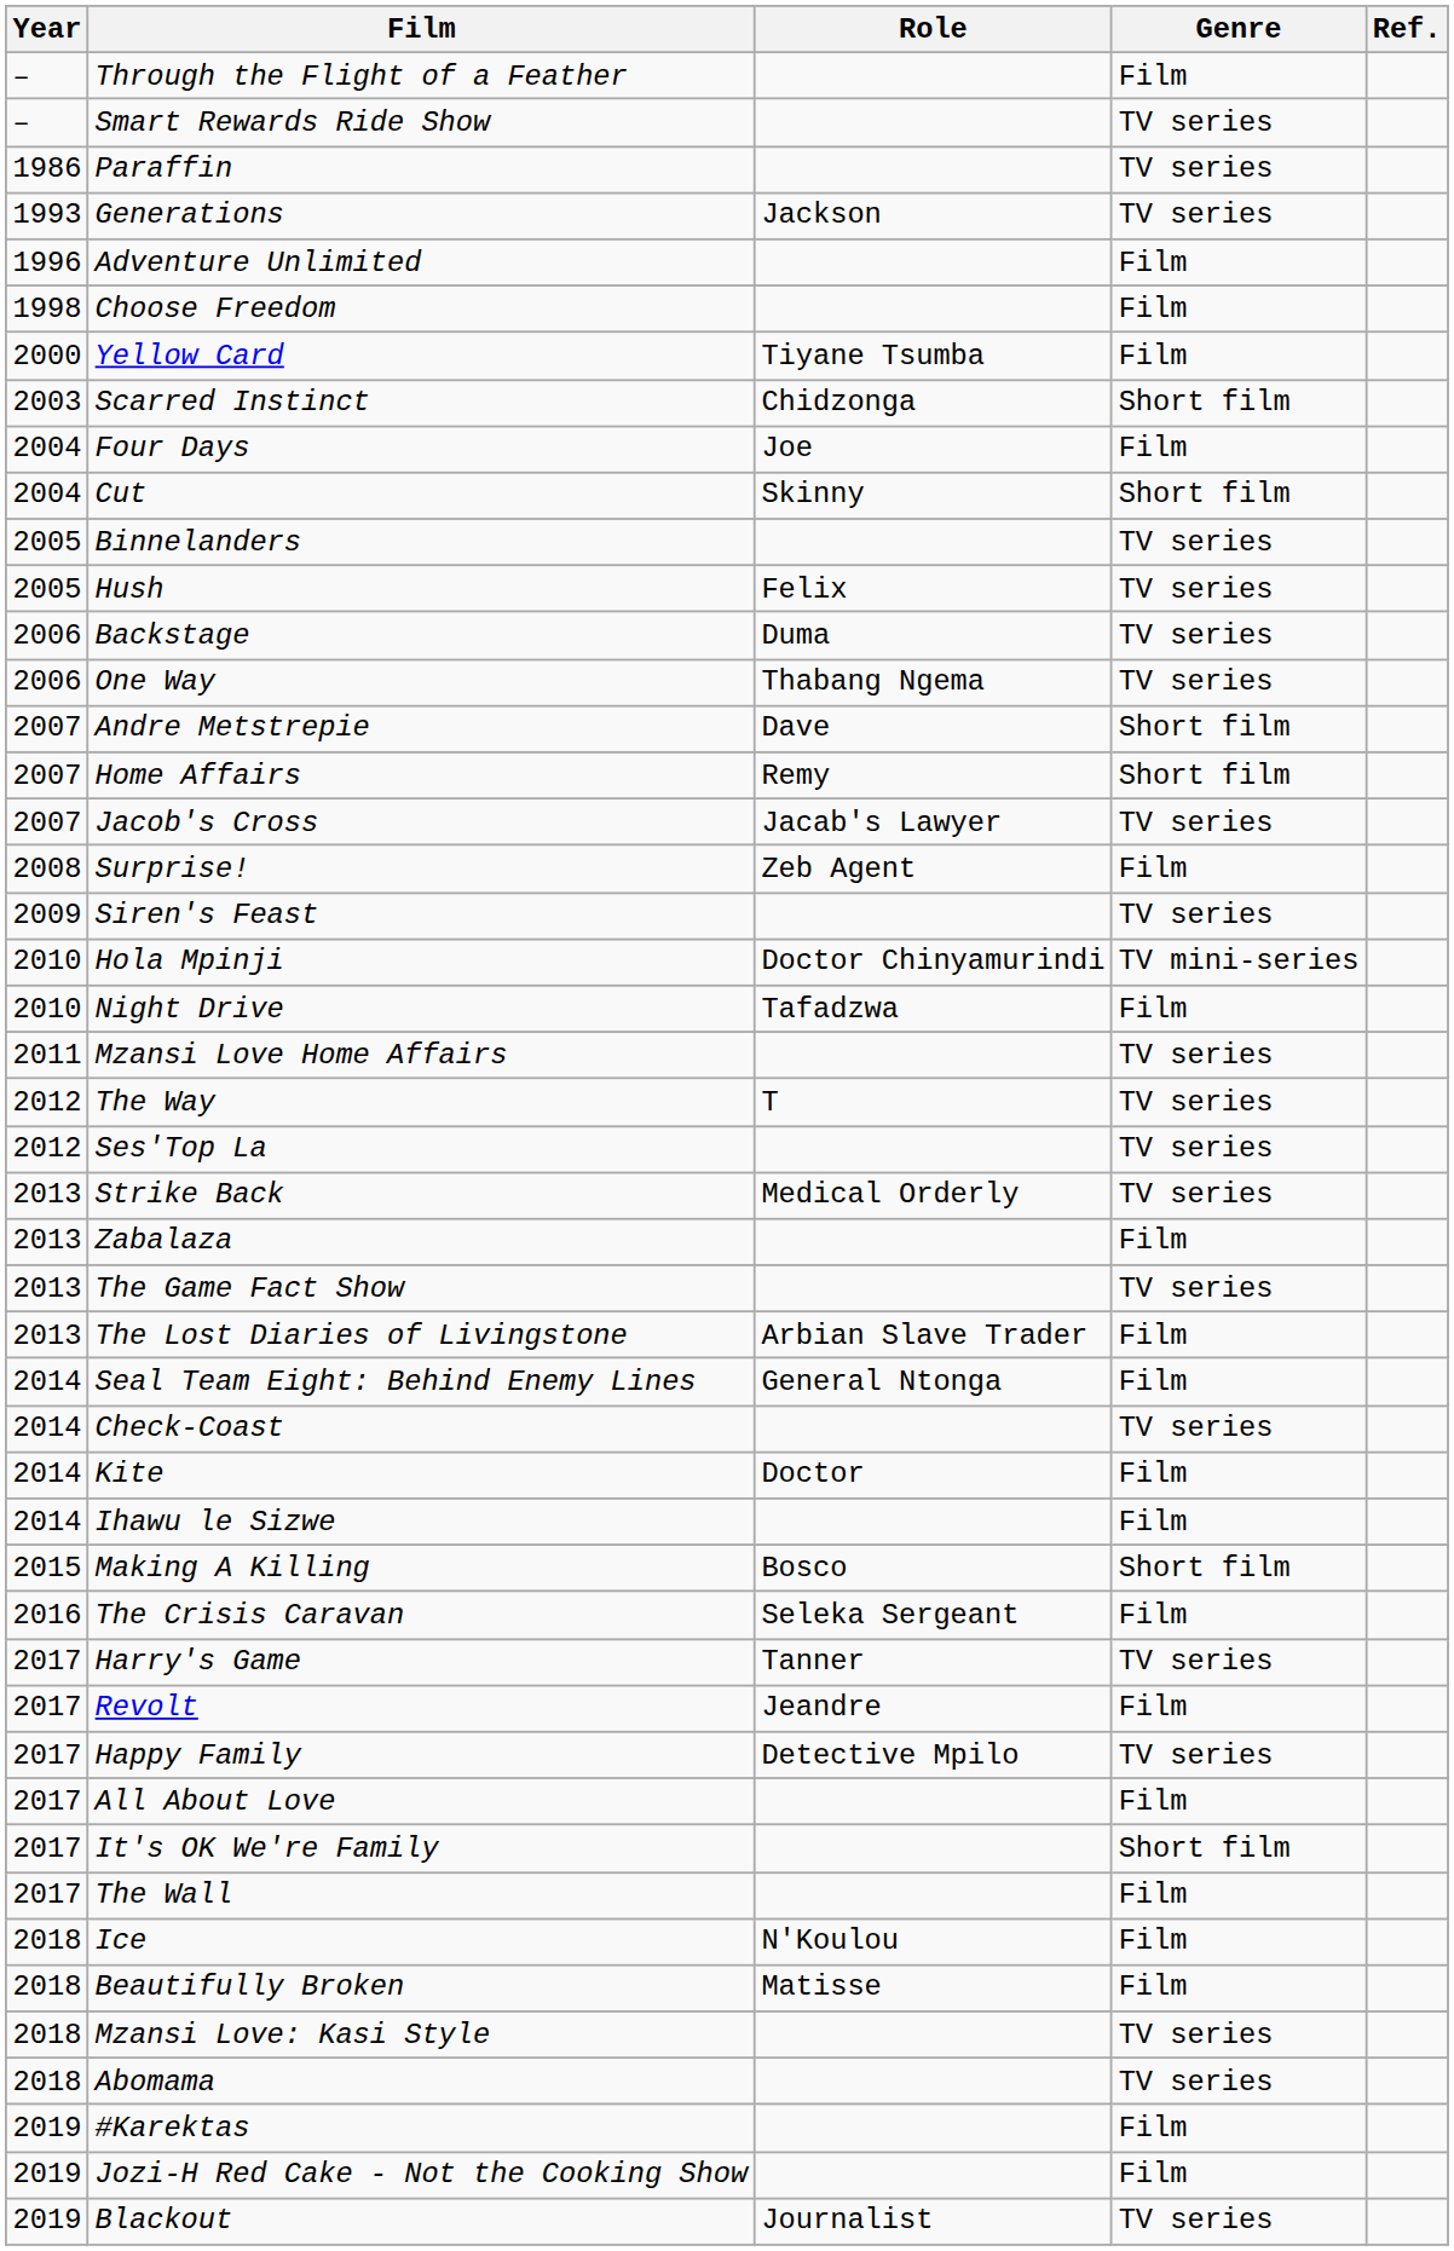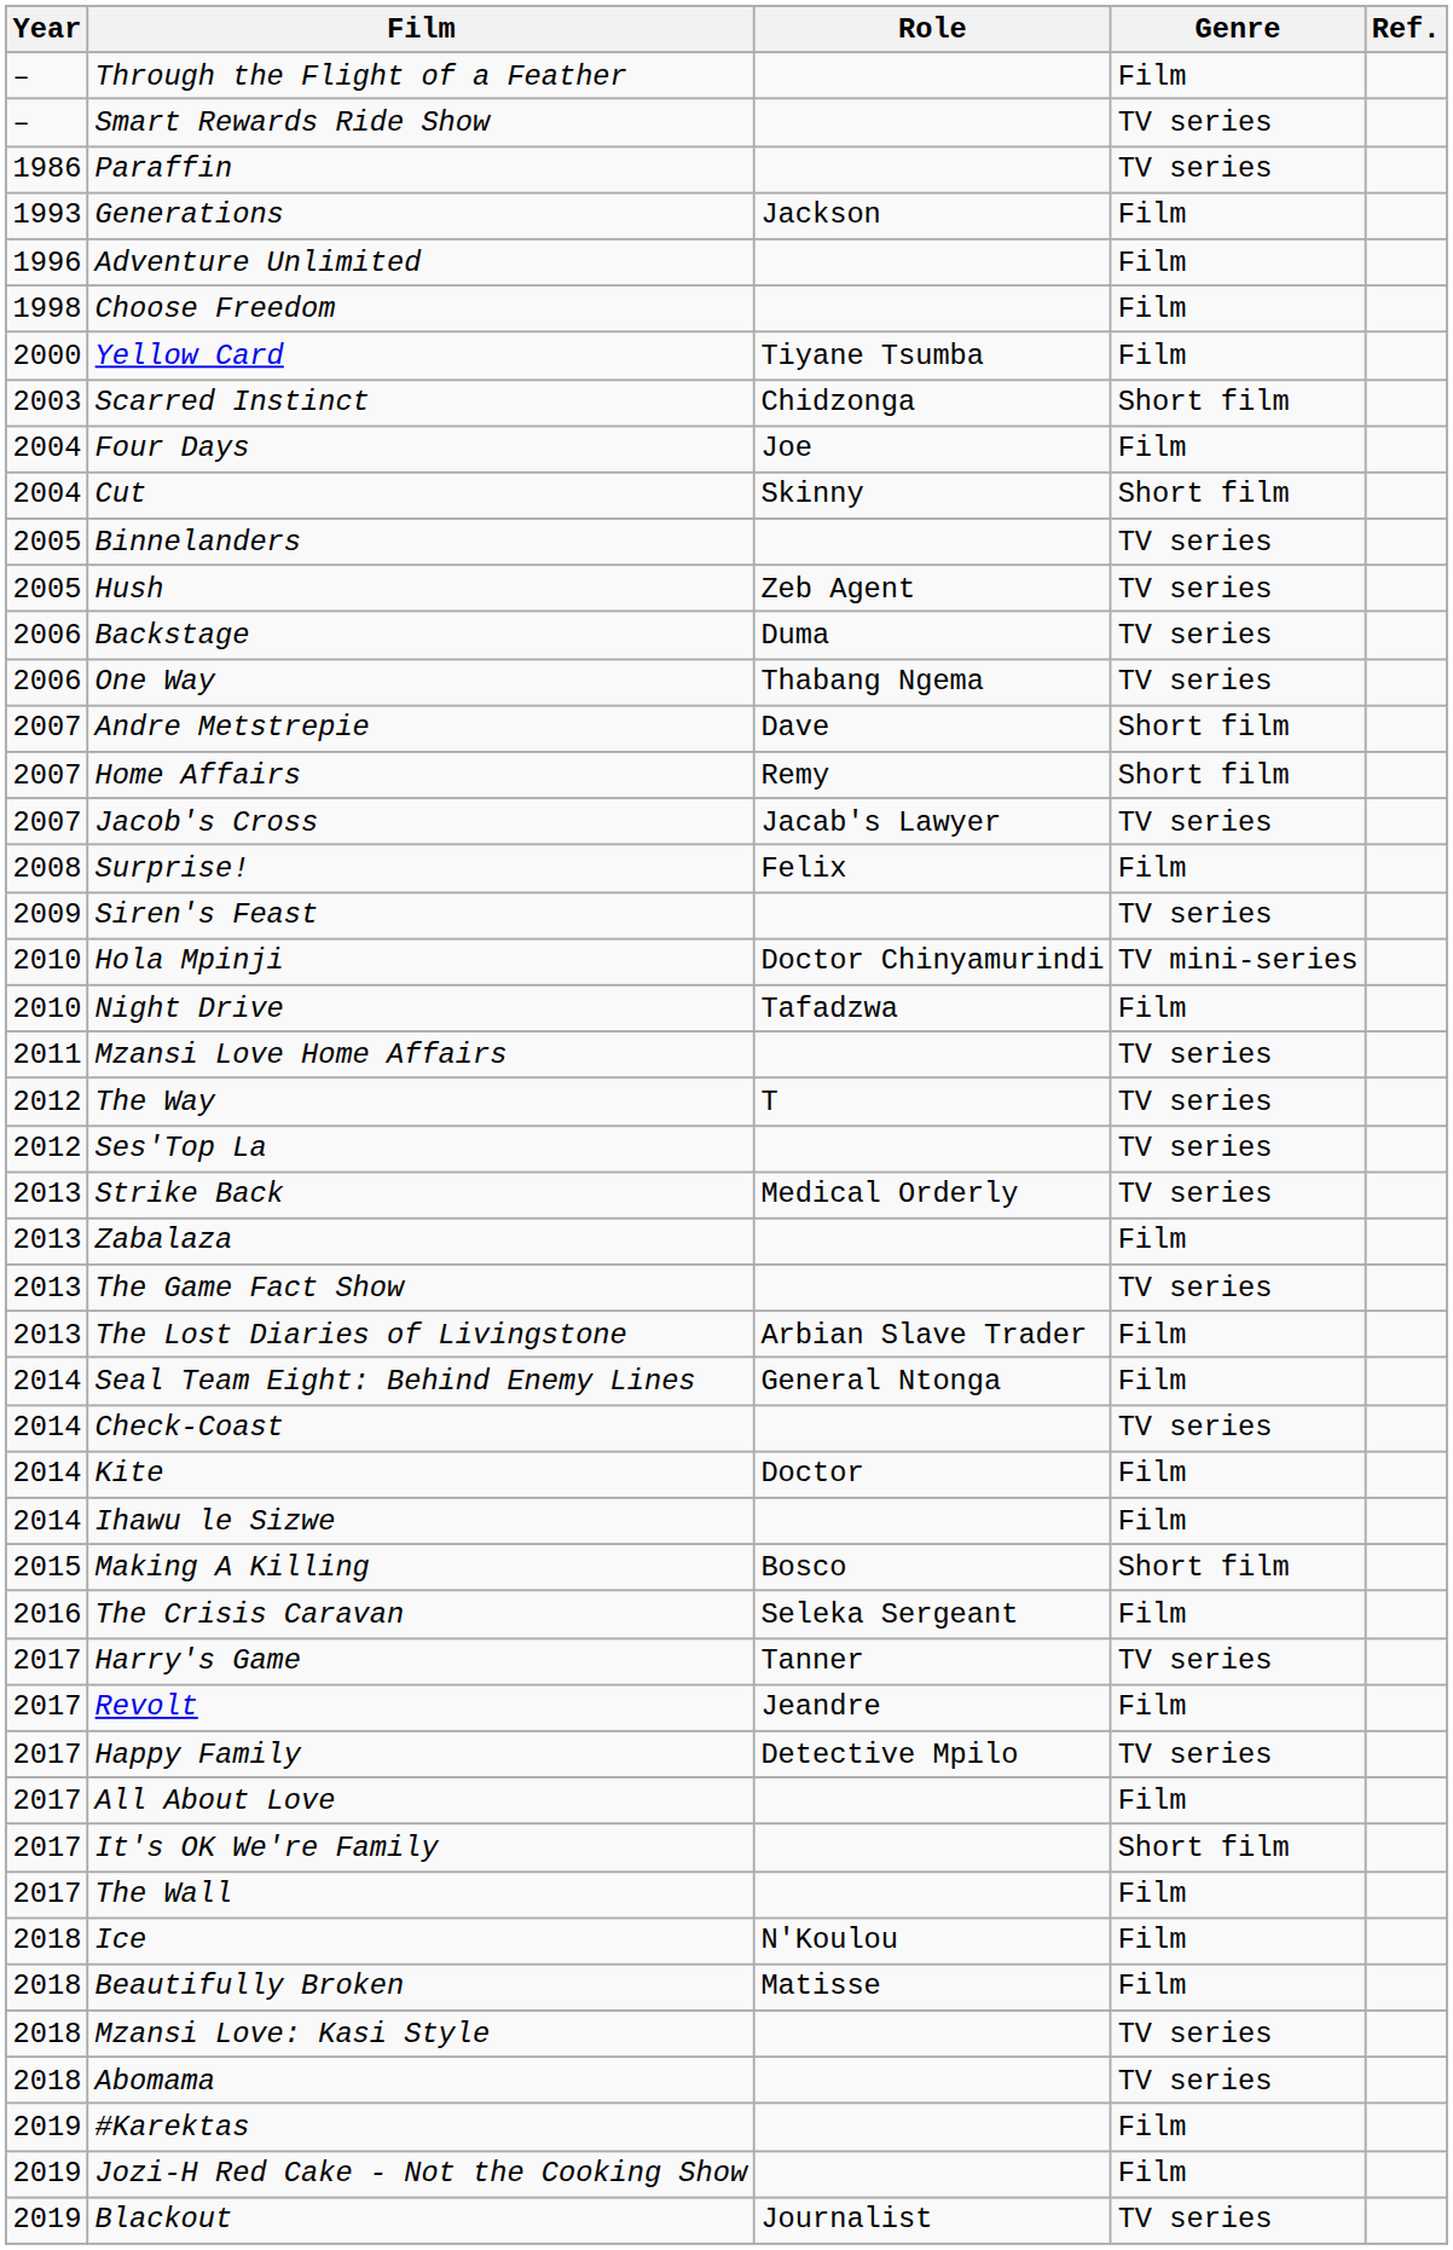Generations | Genre: TV series -> Film
Hush | Role: Felix -> Zeb Agent
Surprise! | Role: Zeb Agent -> Felix
